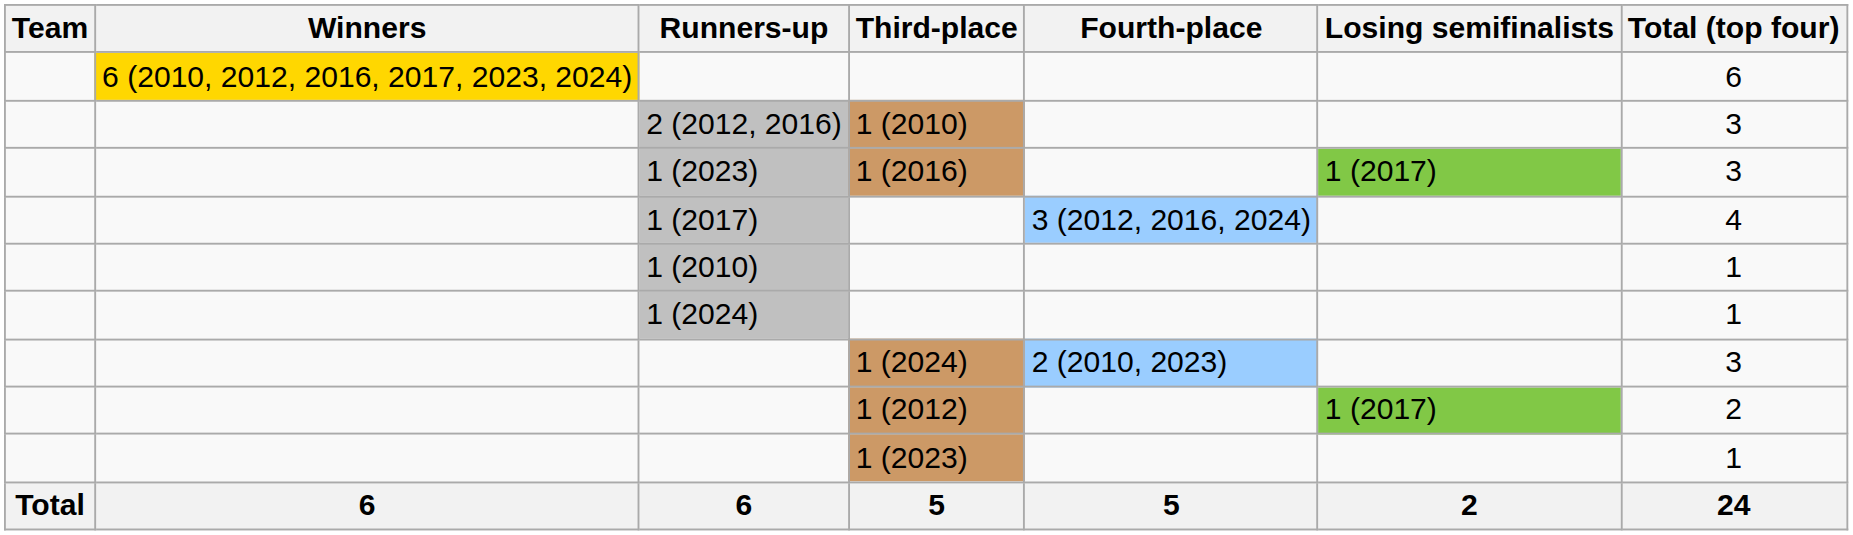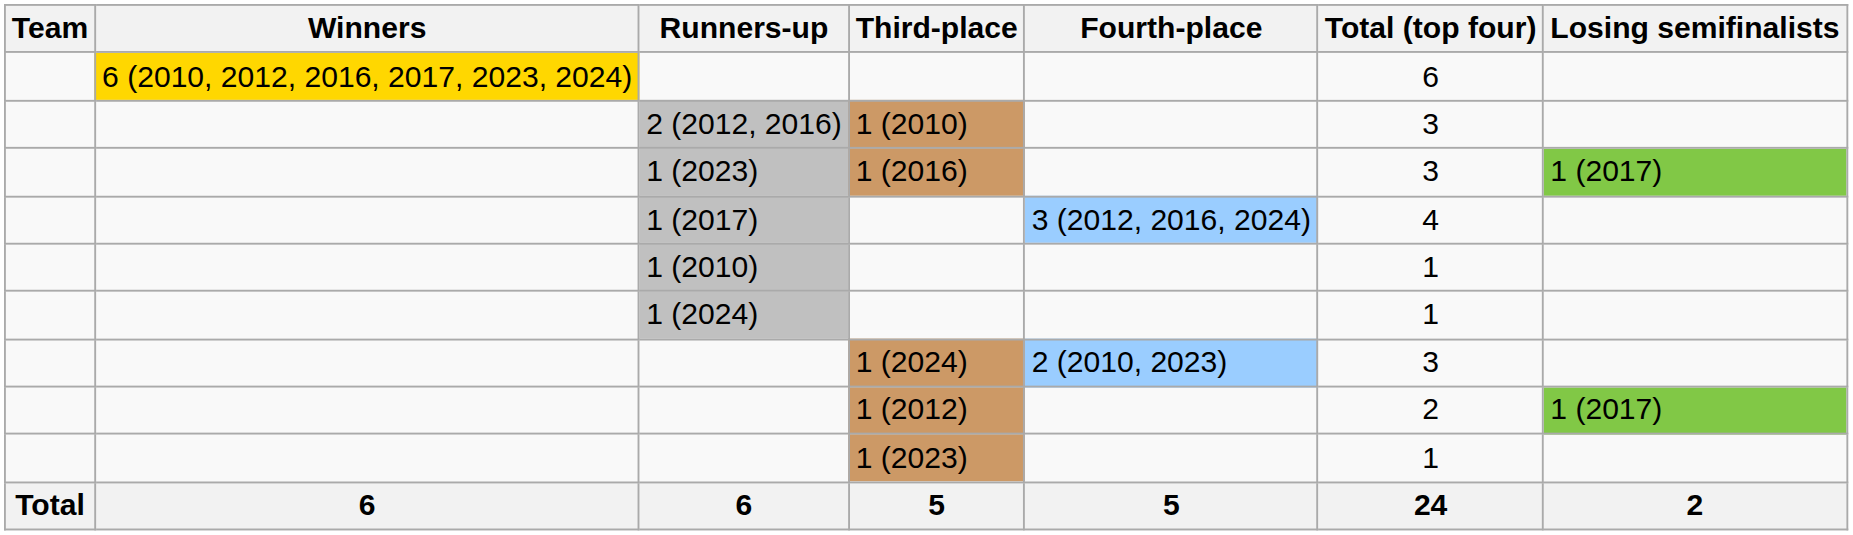columns swapped: Losing semifinalists <-> Total (top four)
